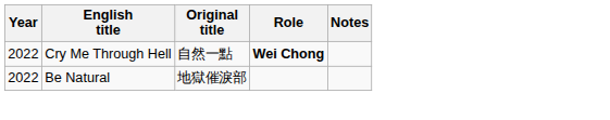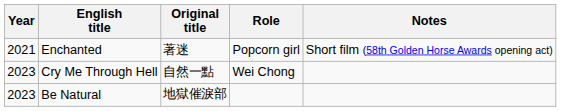+ row: 2021 | Enchanted | 著迷 | Popcorn girl | Short film (58th Golden Horse Awards opening act)
Cry Me Through Hell | Year: 2022 -> 2023
Cry Me Through Hell | Role: bold -> normal
Be Natural | Year: 2022 -> 2023
